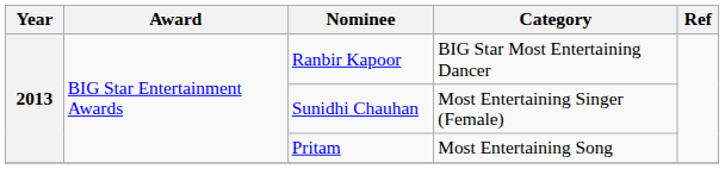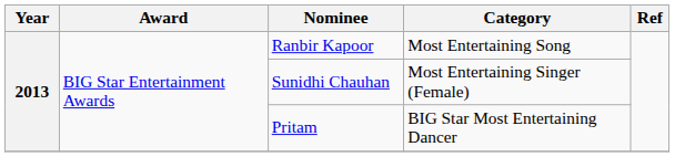Ranbir Kapoor | Category: BIG Star Most Entertaining Dancer -> Most Entertaining Song
Pritam | Category: Most Entertaining Song -> BIG Star Most Entertaining Dancer
